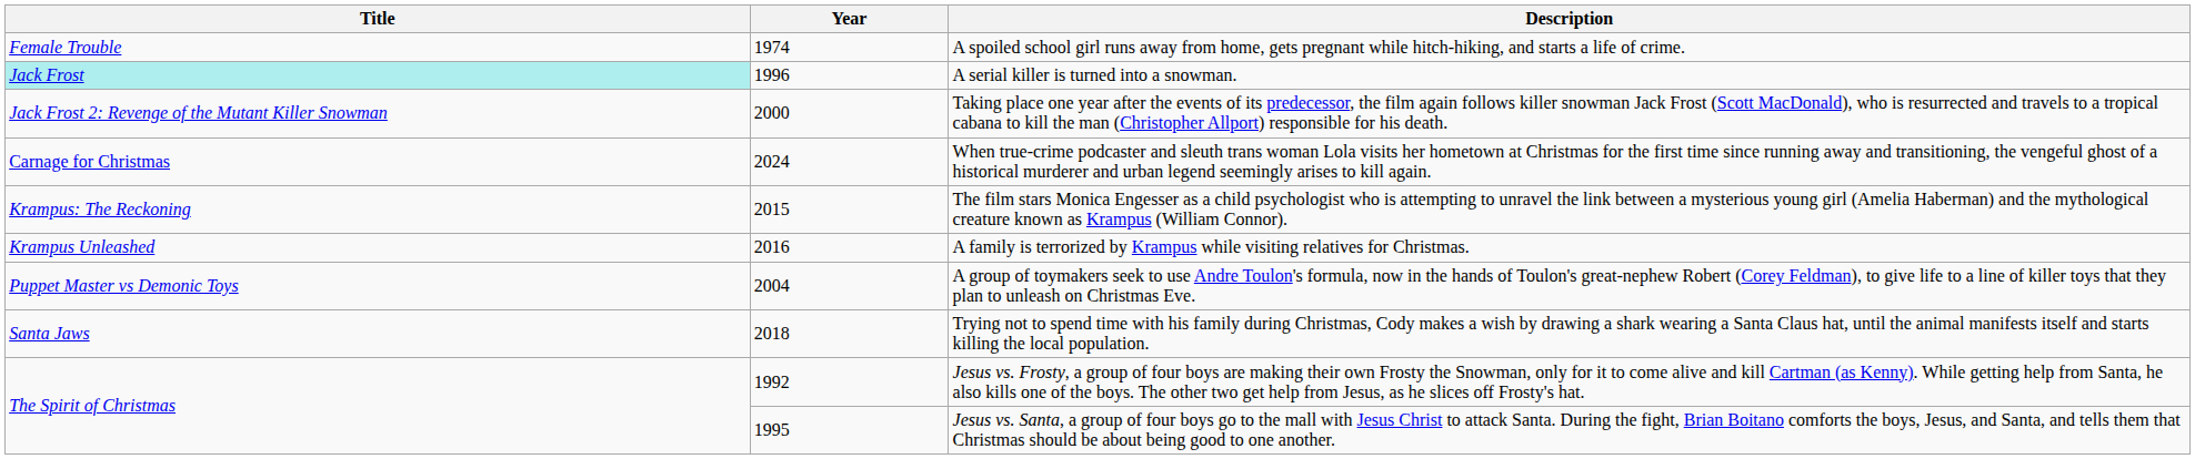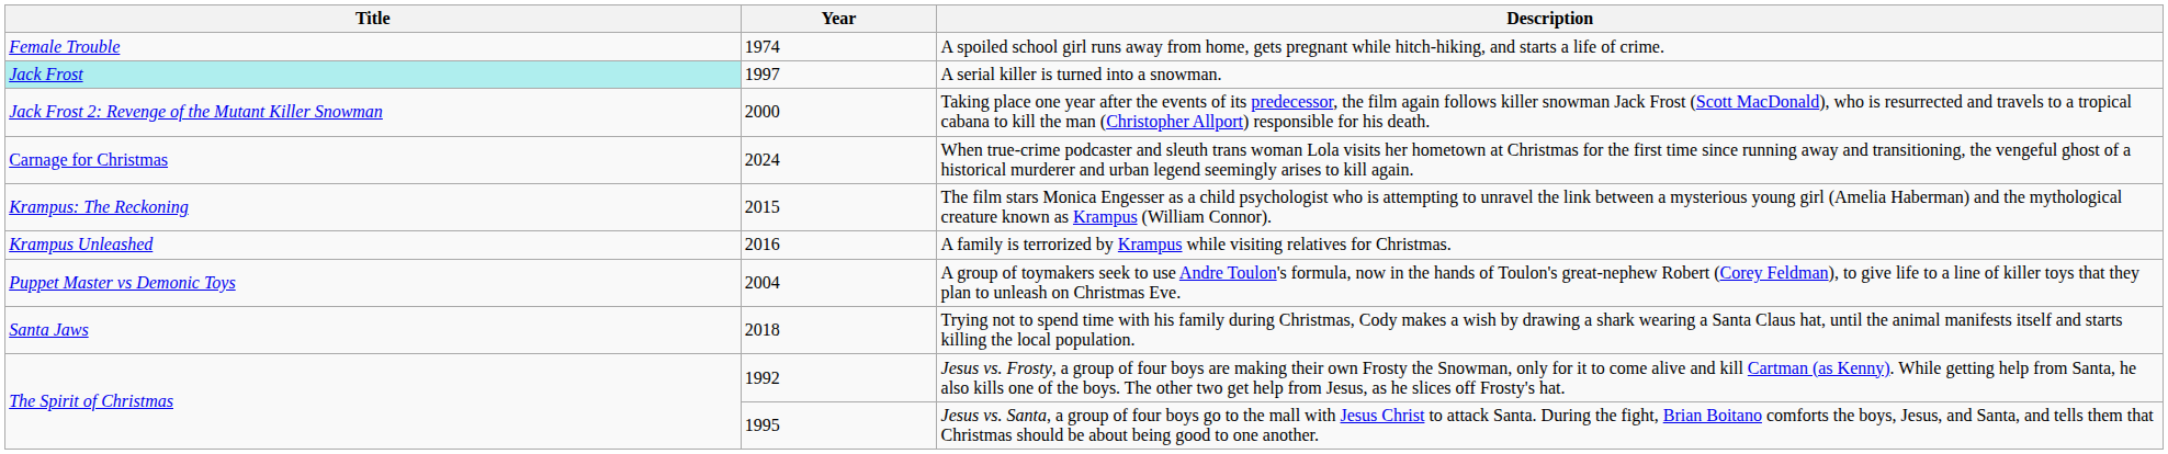A serial killer is turned into a snowman. | Year: 1996 -> 1997
